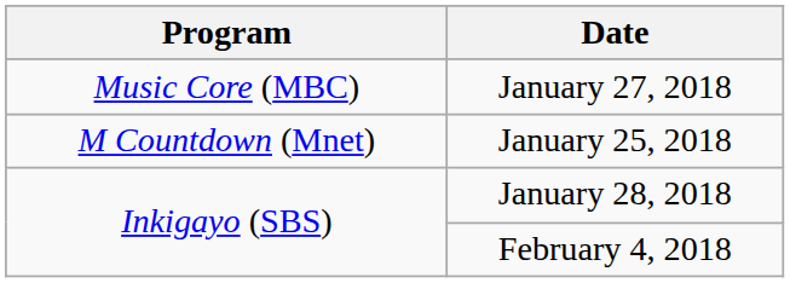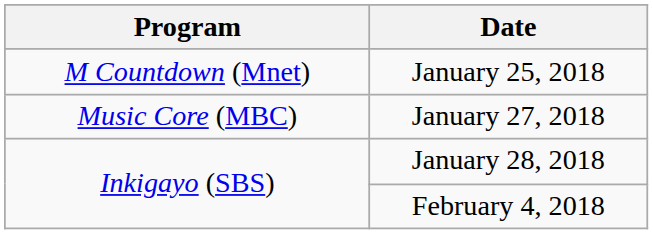rows swapped: January 25, 2018 <-> January 27, 2018
